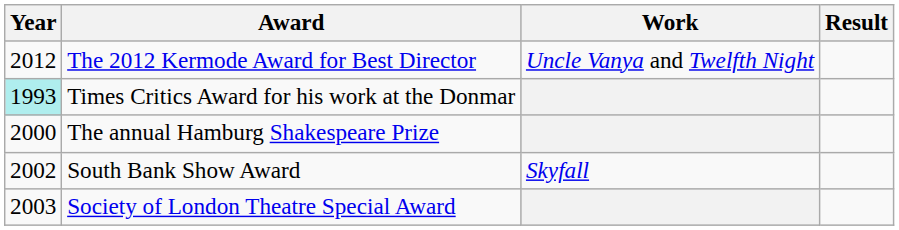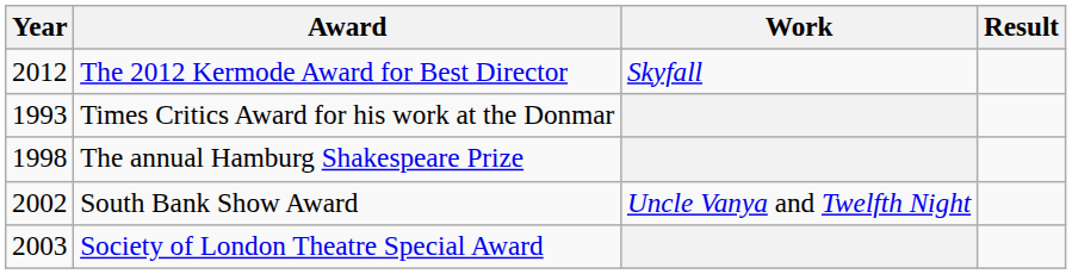The 2012 Kermode Award for Best Director | Work: Uncle Vanya and Twelfth Night -> Skyfall
Times Critics Award for his work at the Donmar | Year: paleturquoise background -> no background
The annual Hamburg Shakespeare Prize | Year: 2000 -> 1998
South Bank Show Award | Work: Skyfall -> Uncle Vanya and Twelfth Night
